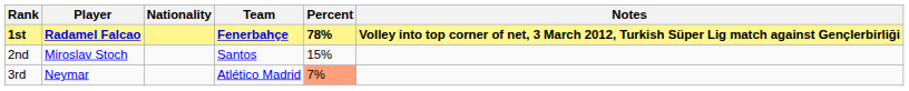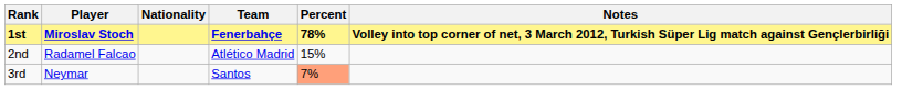1st | Player: Radamel Falcao -> Miroslav Stoch
2nd | Player: Miroslav Stoch -> Radamel Falcao
2nd | Team: Santos -> Atlético Madrid
3rd | Team: Atlético Madrid -> Santos
